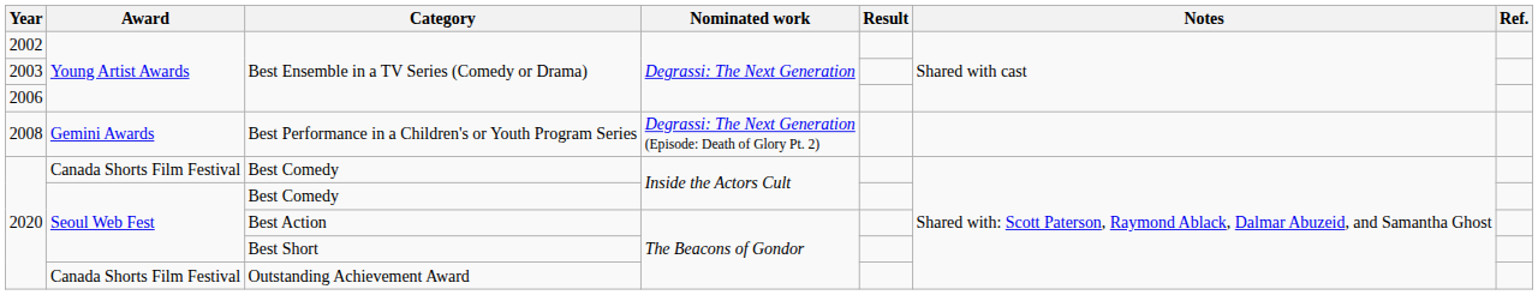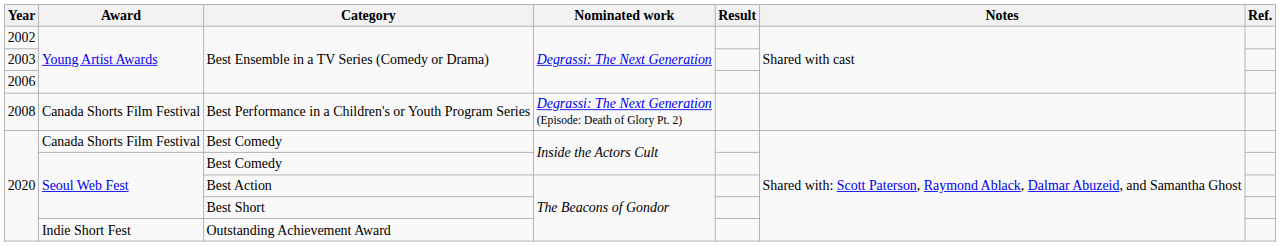Best Performance in a Children's or Youth Program Series | Award: Gemini Awards -> Canada Shorts Film Festival
Outstanding Achievement Award | Award: Canada Shorts Film Festival -> Indie Short Fest
